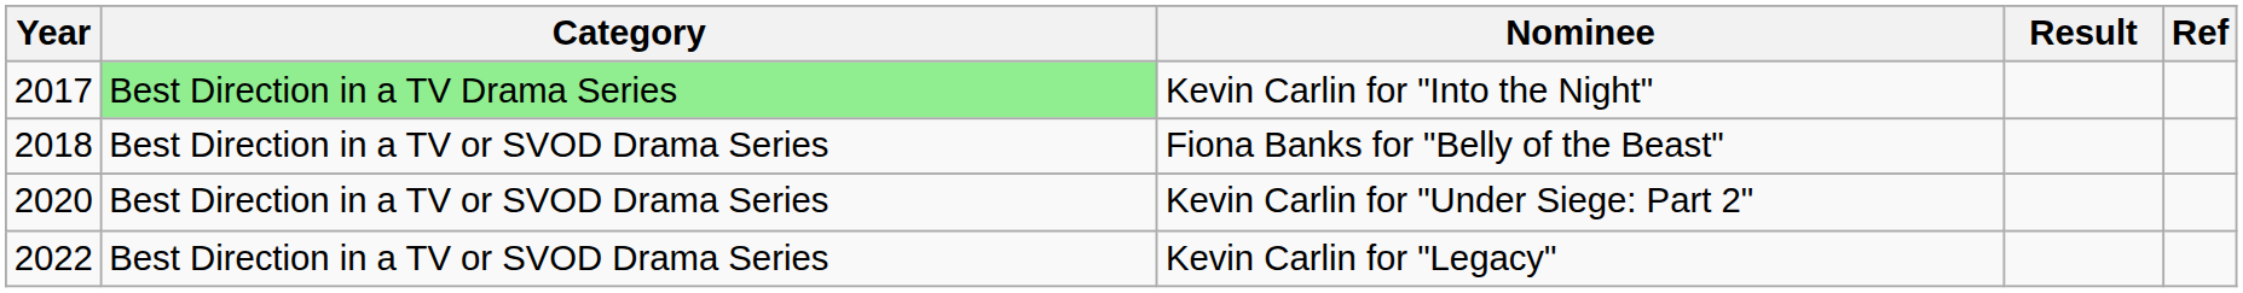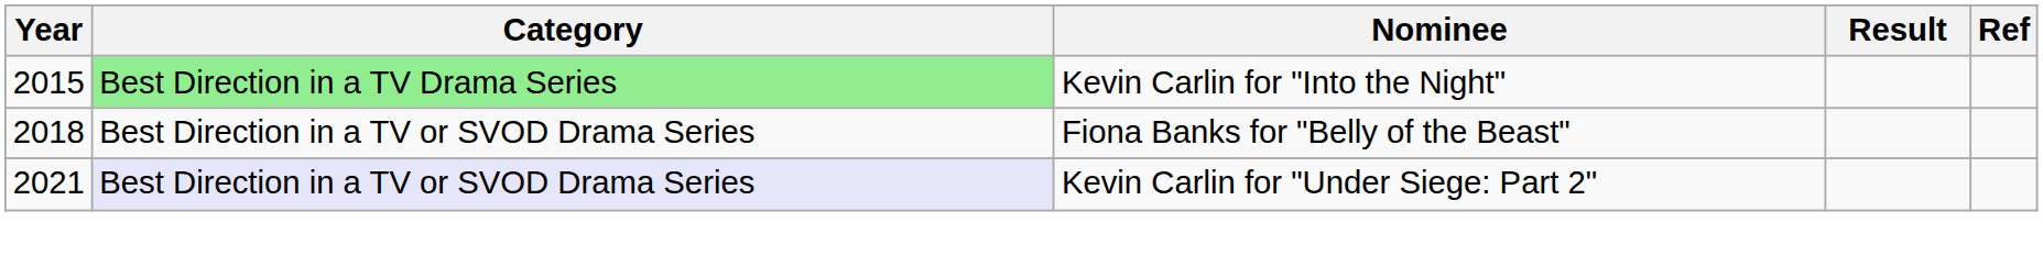Kevin Carlin for "Into the Night" | Year: 2017 -> 2015
Kevin Carlin for "Under Siege: Part 2" | Year: 2020 -> 2021
Kevin Carlin for "Under Siege: Part 2" | Category: no background -> lavender background
- row: 2022 | Best Direction in a TV or SVOD Drama Series | Kevin Carlin for "Legacy"
